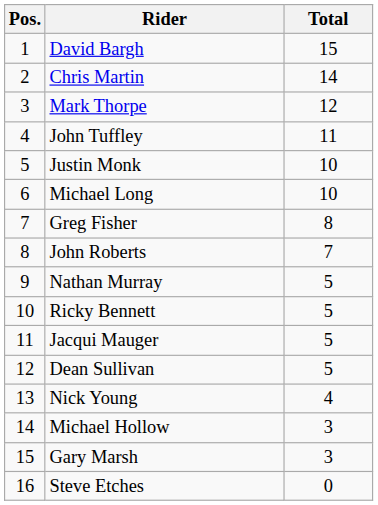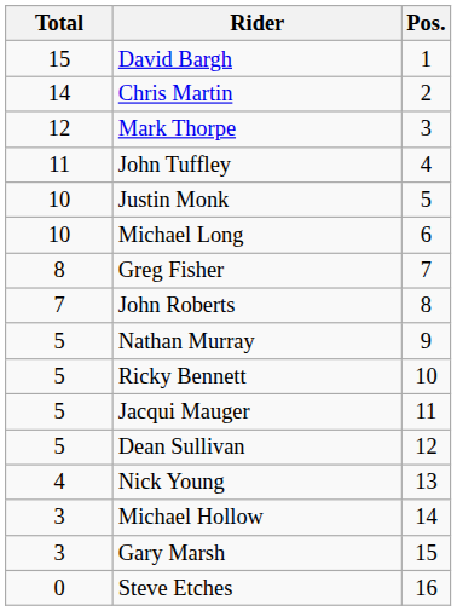columns swapped: Pos. <-> Total
